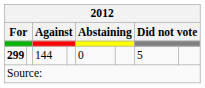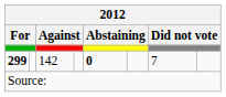299 | column 3: 144 -> 142
299 | column 5: normal -> bold
299 | column 7: 5 -> 7
